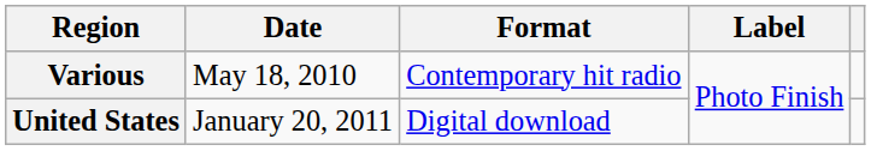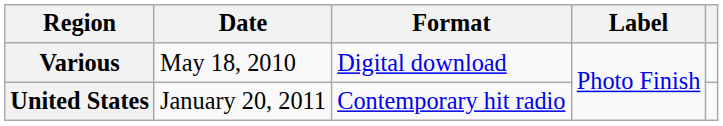Various | Format: Contemporary hit radio -> Digital download
United States | Format: Digital download -> Contemporary hit radio
